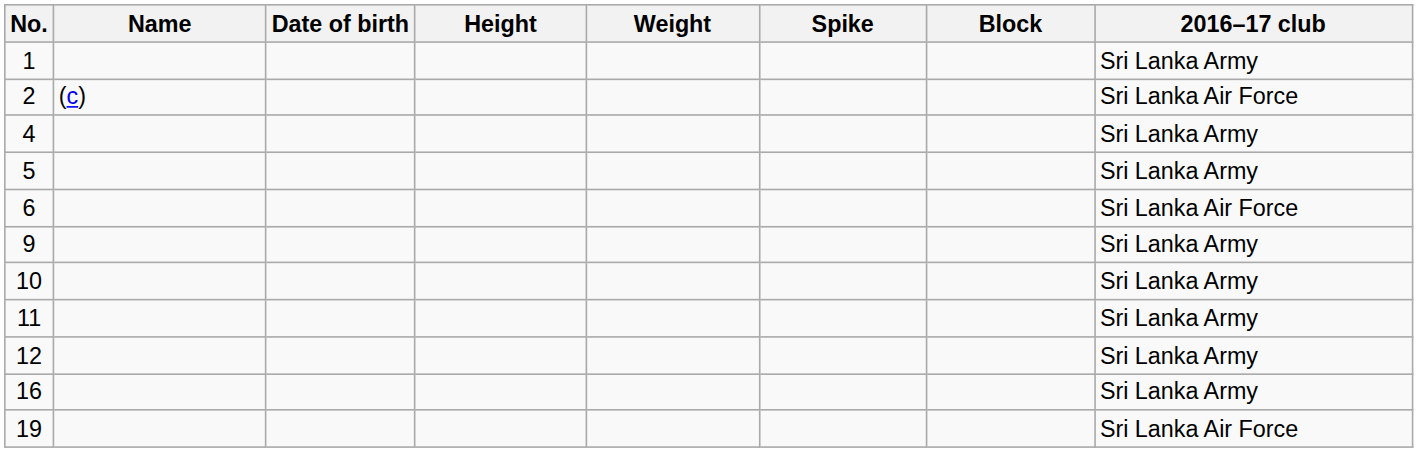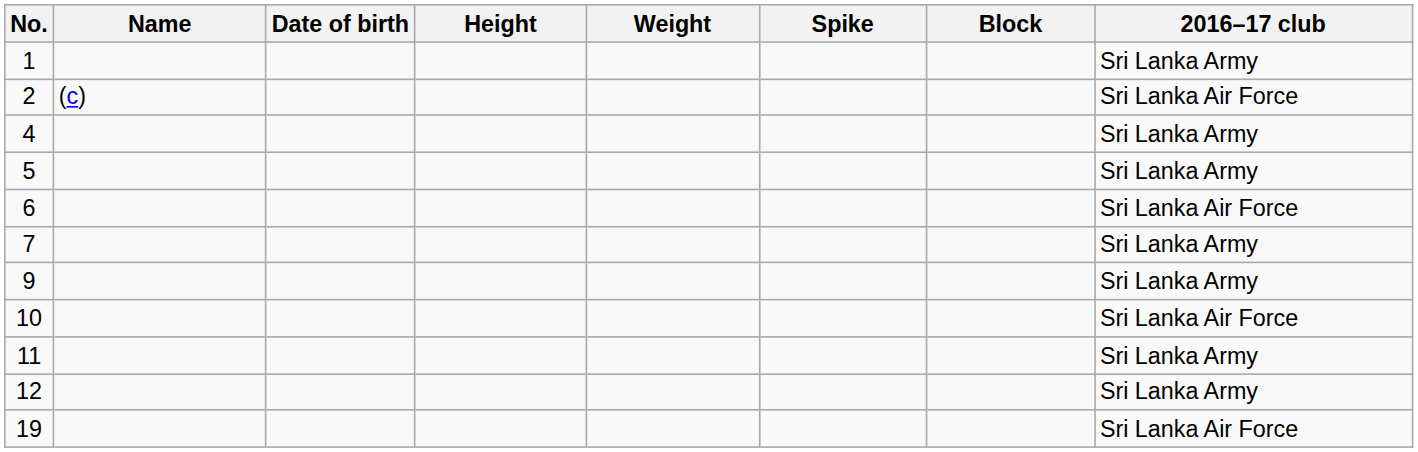+ row: 7 | Sri Lanka Army
10 | 2016–17 club: Sri Lanka Army -> Sri Lanka Air Force
- row: 16 | Sri Lanka Army
